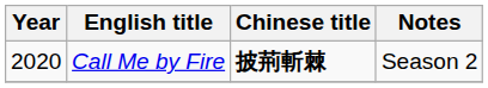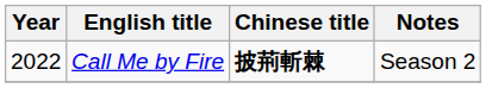Call Me by Fire | Year: 2020 -> 2022
